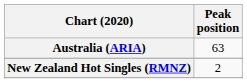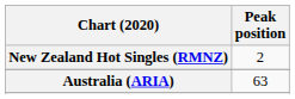rows swapped: Australia (ARIA) <-> New Zealand Hot Singles (RMNZ)
